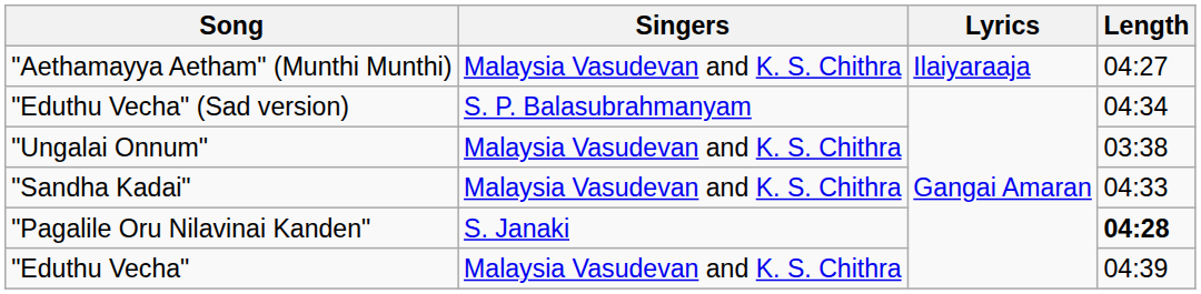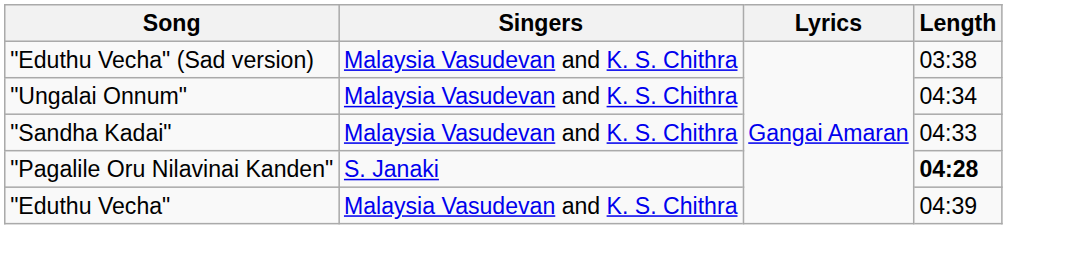- row: "Aethamayya Aetham" (Munthi Munthi) | Malaysia Vasudevan and K. S. Chithra | Ilaiyaraaja | 04:27
"Eduthu Vecha" (Sad version) | Singers: S. P. Balasubrahmanyam -> Malaysia Vasudevan and K. S. Chithra
"Eduthu Vecha" (Sad version) | Length: 04:34 -> 03:38
"Ungalai Onnum" | Length: 03:38 -> 04:34
